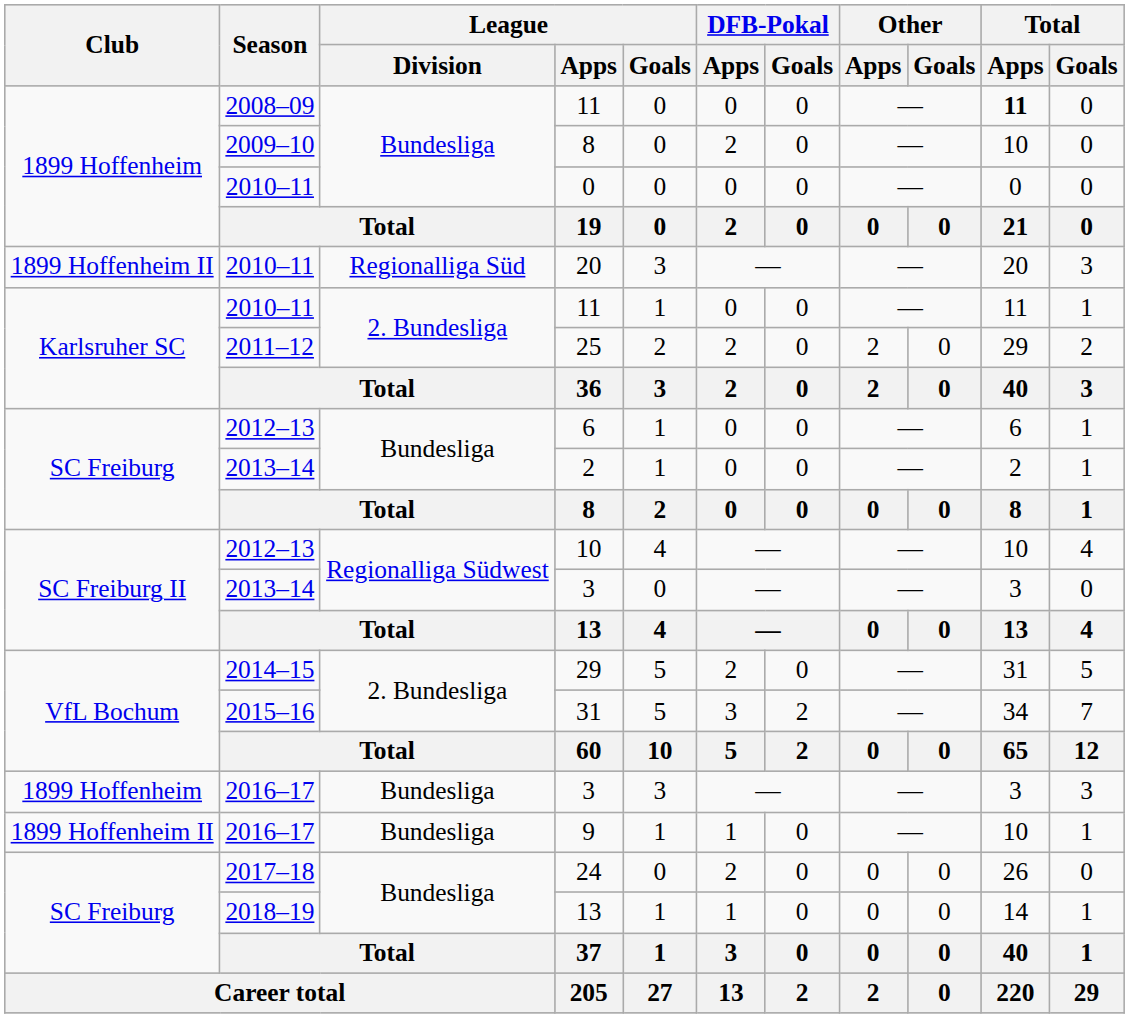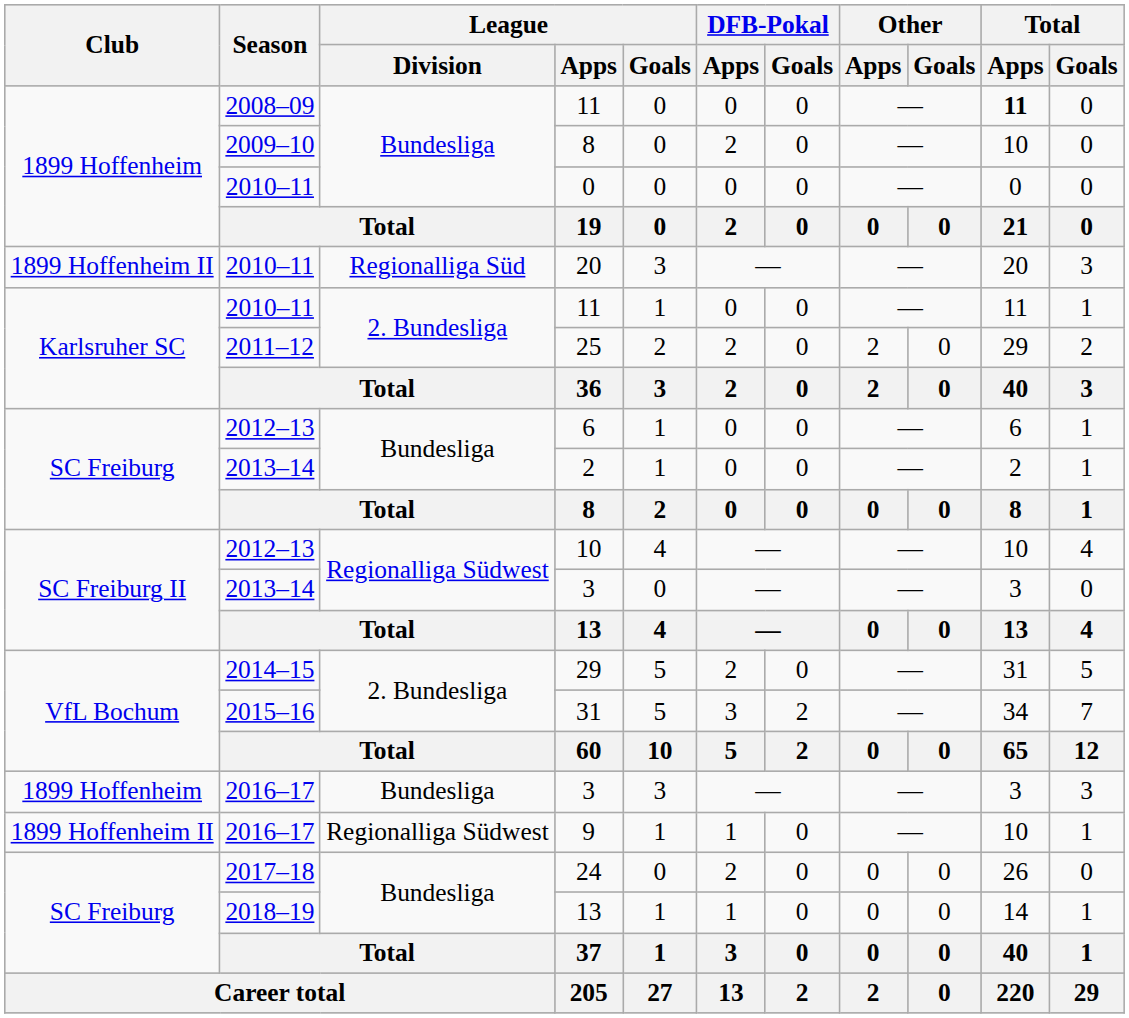9 | League / Division: Bundesliga -> Regionalliga Südwest
